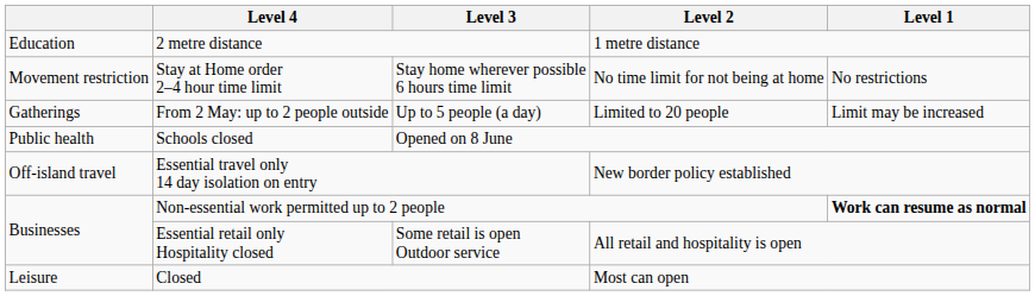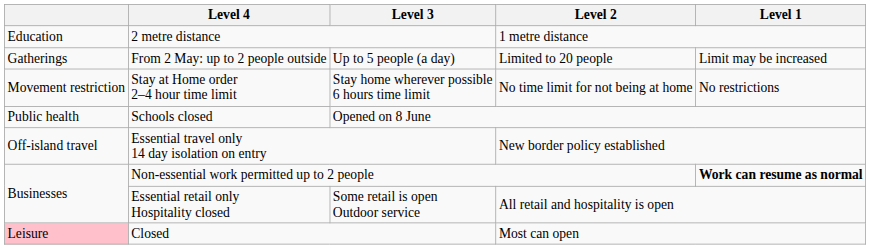rows swapped: Stay at Home order 2–4 hour time limit <-> From 2 May: up to 2 people outside
Closed | column 1: no background -> pink background
